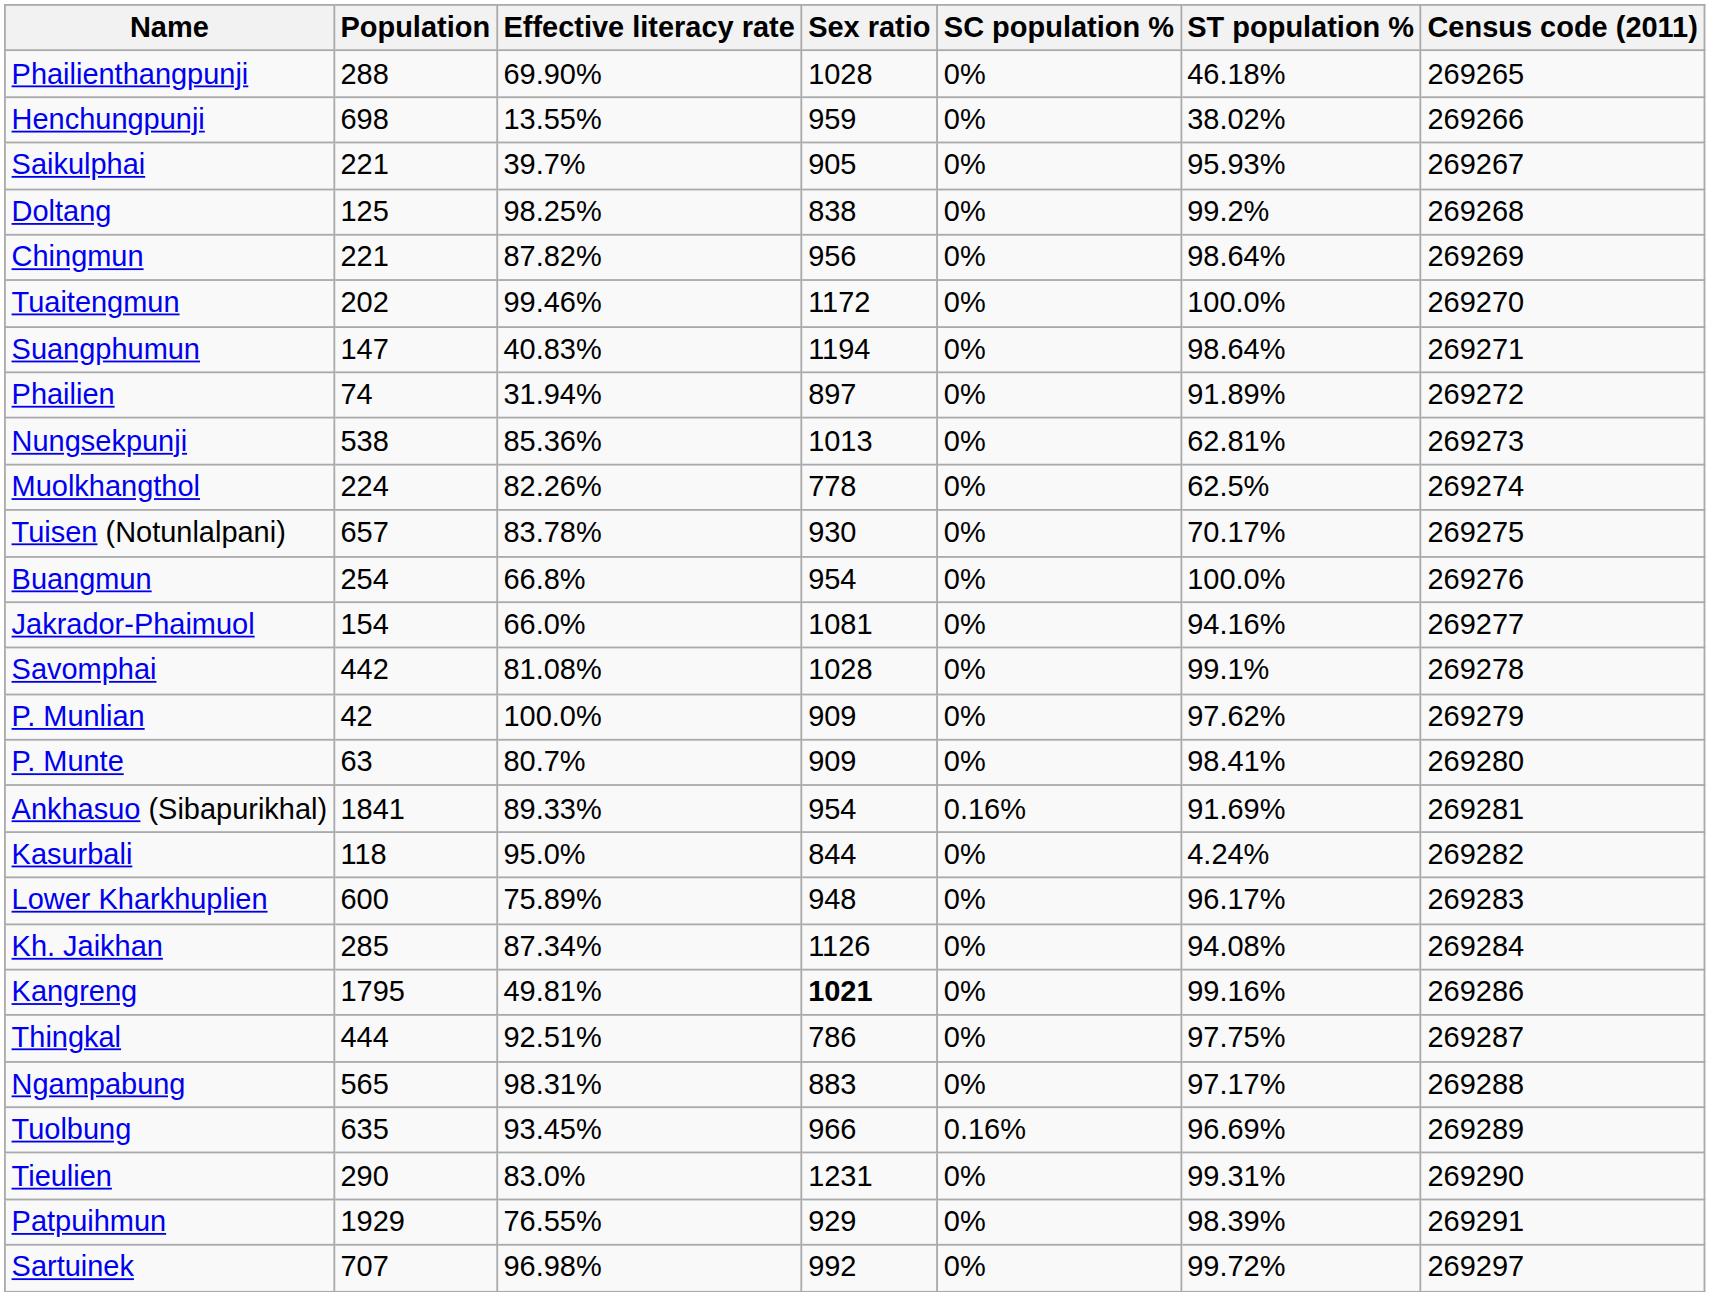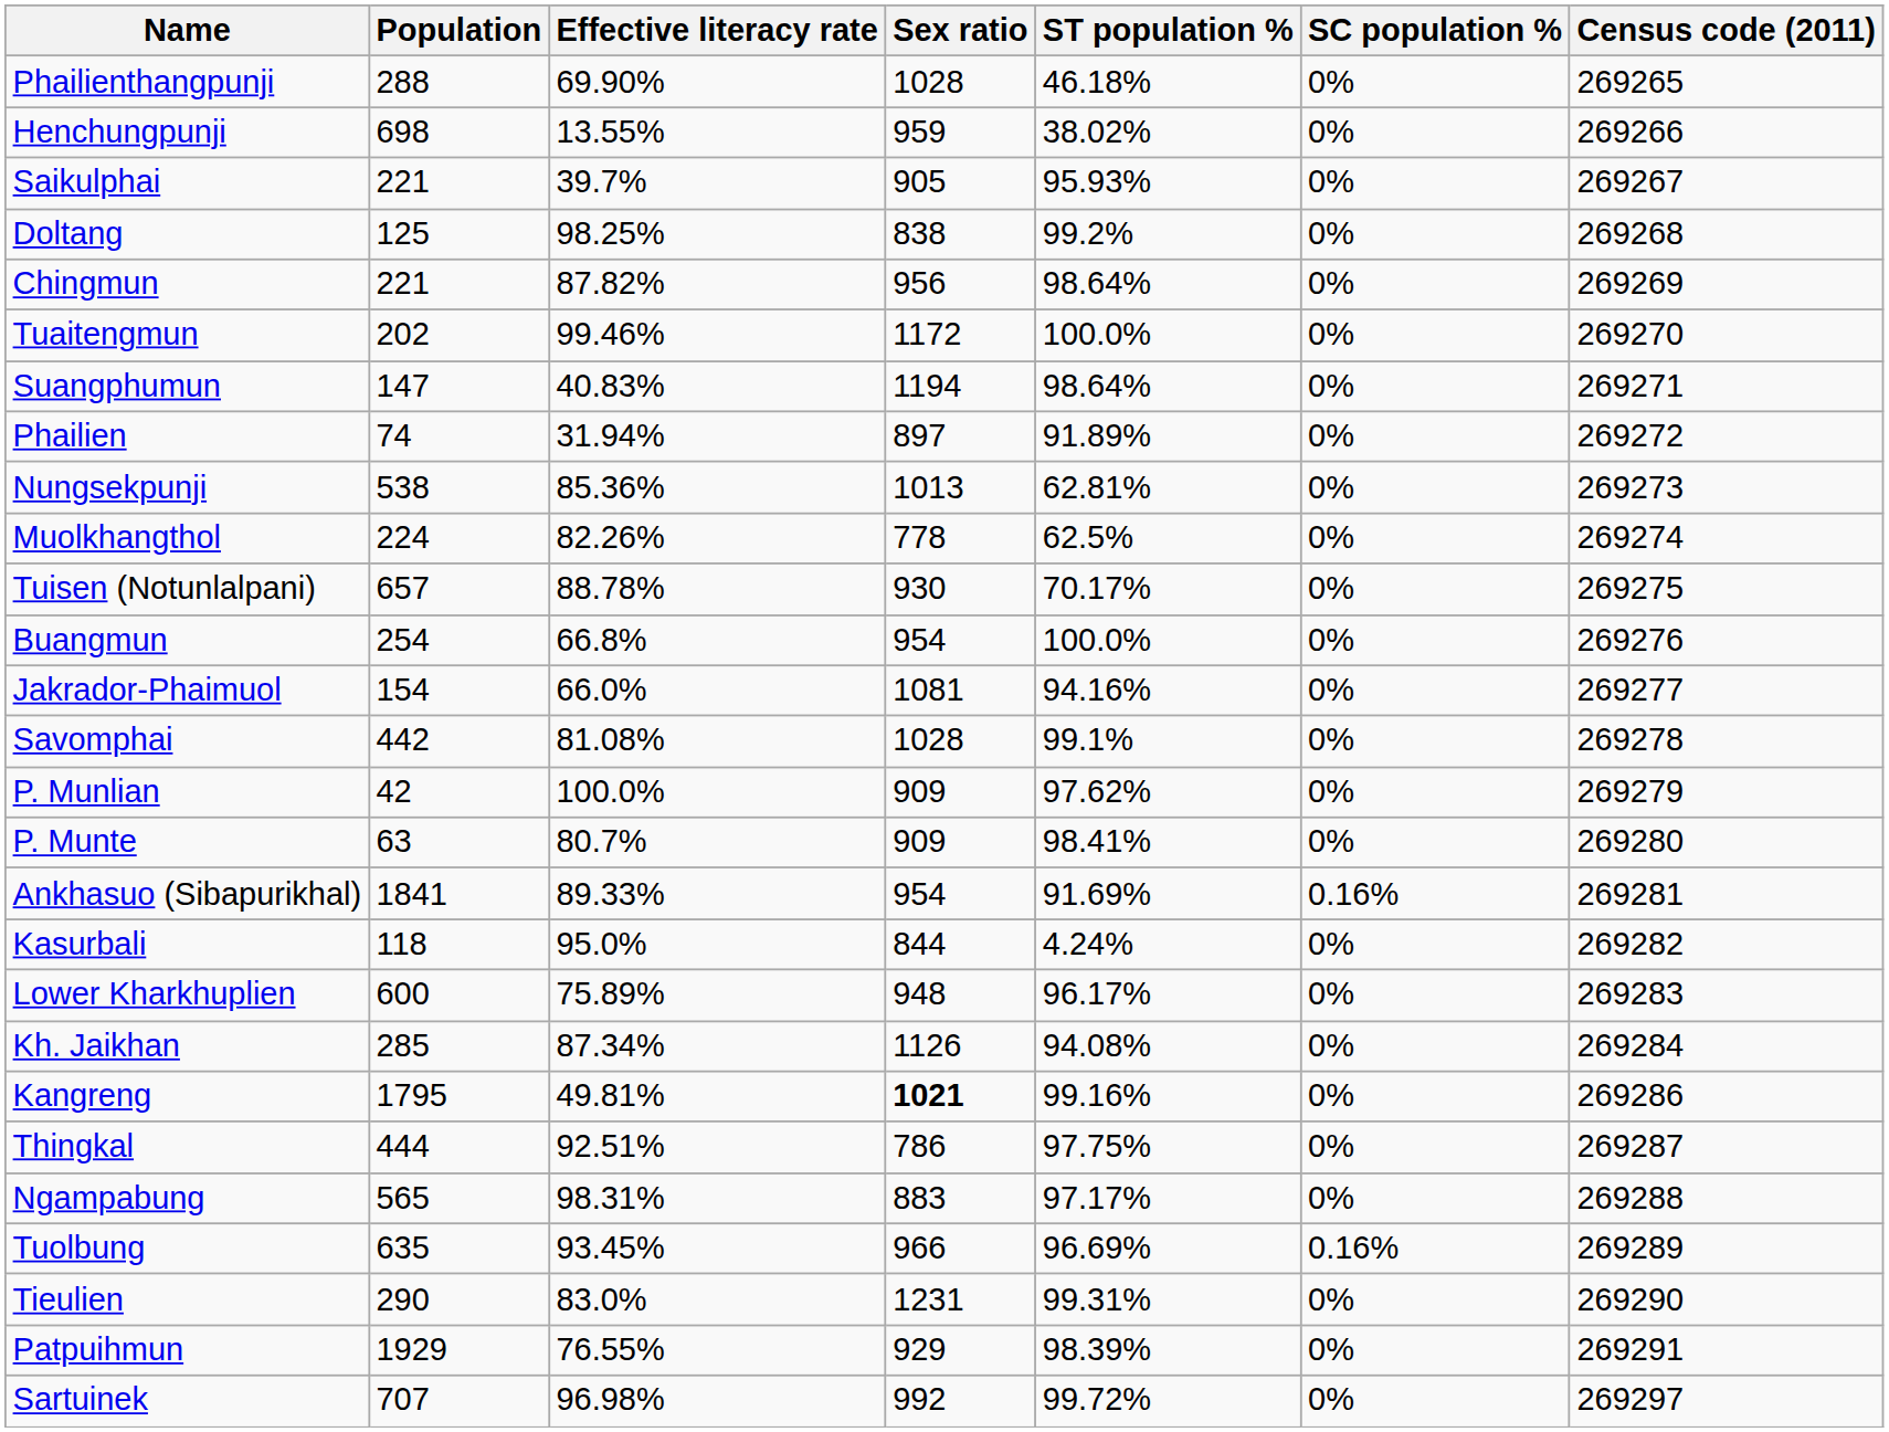columns swapped: SC population % <-> ST population %
Tuisen (Notunlalpani) | Effective literacy rate: 83.78% -> 88.78%
